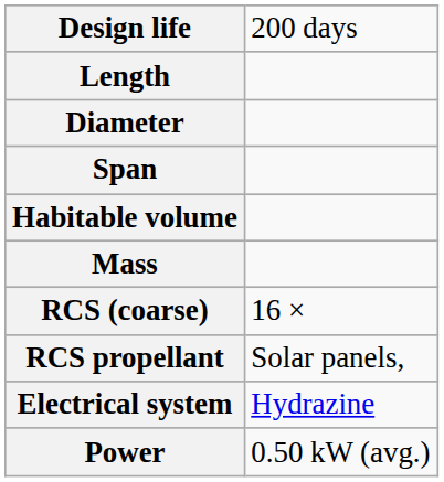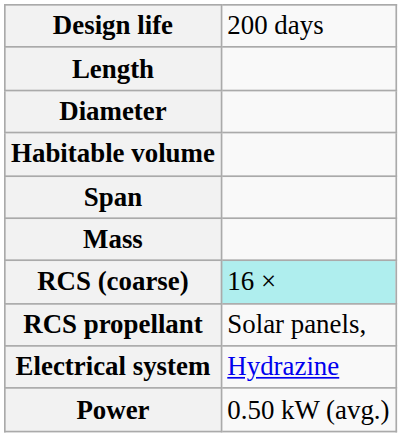rows swapped: Span <-> Habitable volume
RCS (coarse) | column 2: no background -> paleturquoise background
